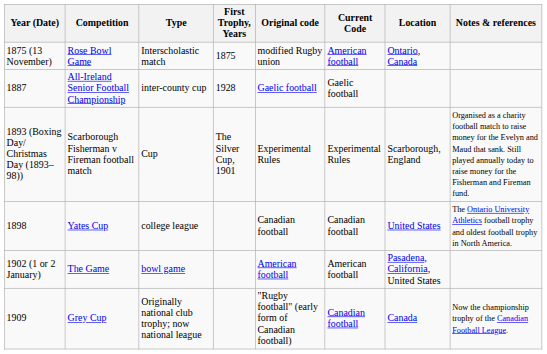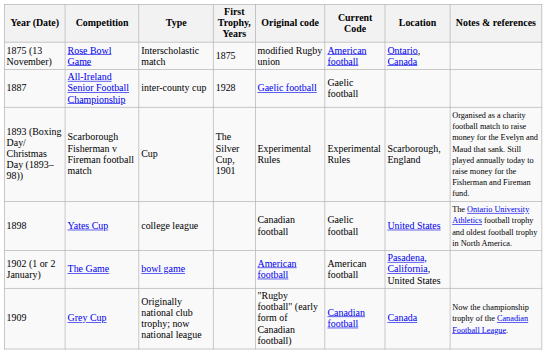1898 | Current Code: Canadian football -> Gaelic football
